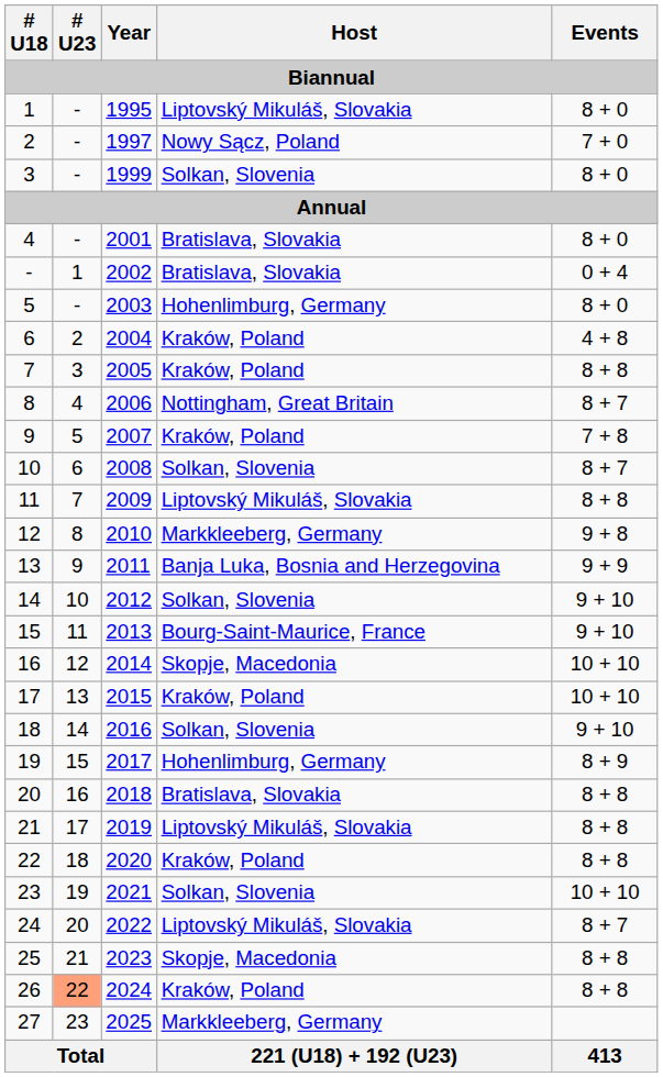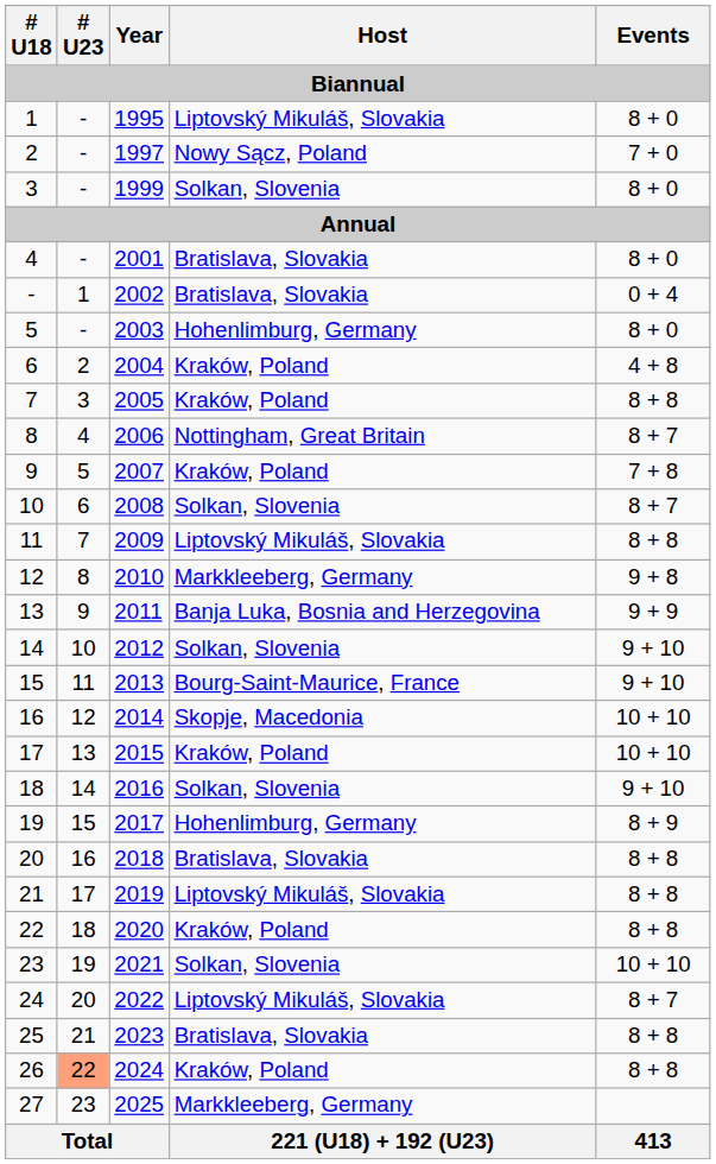25 | Host: Skopje, Macedonia -> Bratislava, Slovakia
